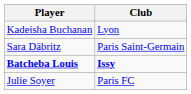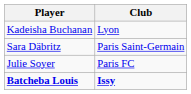rows swapped: Batcheba Louis <-> Julie Soyer
